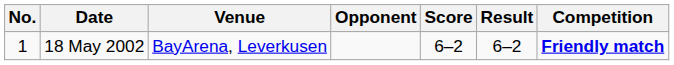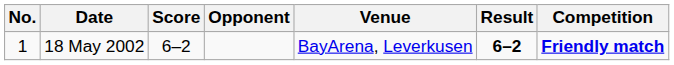columns swapped: Venue <-> Score
18 May 2002 | Result: normal -> bold
